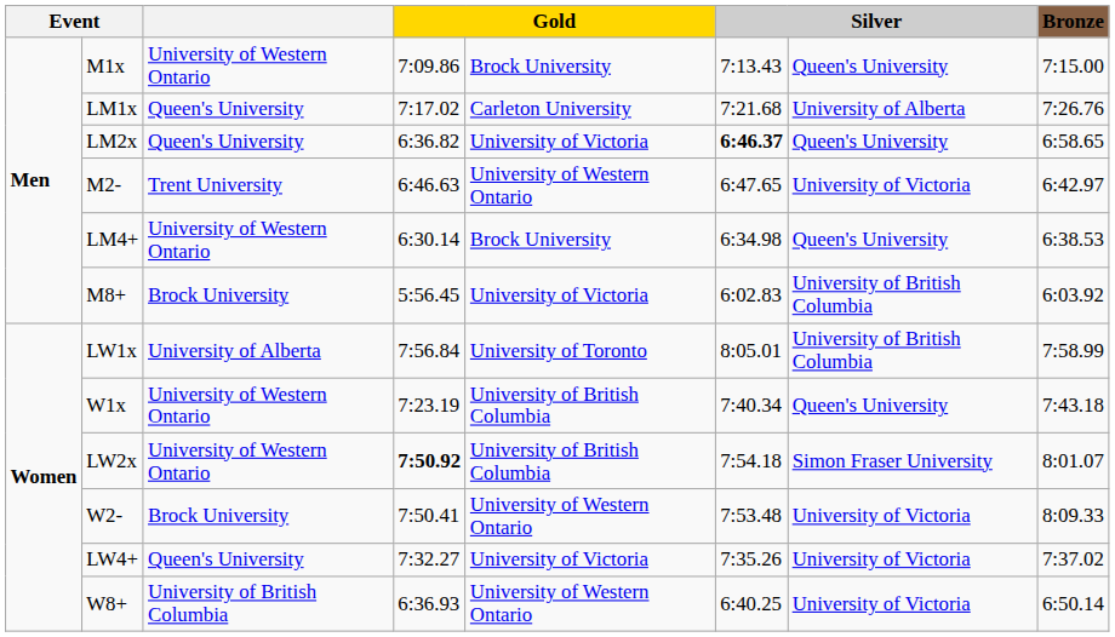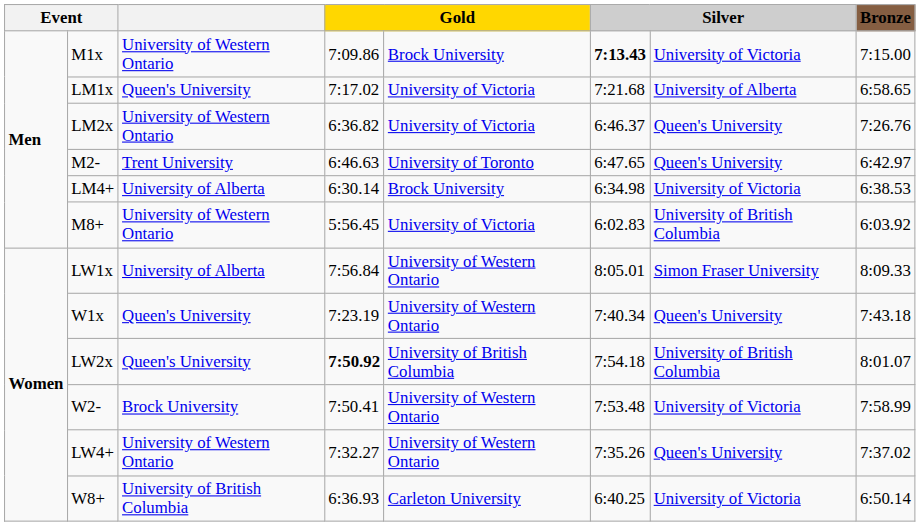M1x | column 6: normal -> bold
M1x | column 7: Queen's University -> University of Victoria
LM1x | column 5: Carleton University -> University of Victoria
LM1x | column 8: 7:26.76 -> 6:58.65
LM2x | column 3: Queen's University -> University of Western Ontario
LM2x | column 6: bold -> normal
LM2x | column 8: 6:58.65 -> 7:26.76
M2- | column 5: University of Western Ontario -> University of Toronto
M2- | column 7: University of Victoria -> Queen's University
LM4+ | column 3: University of Western Ontario -> University of Alberta
LM4+ | column 7: Queen's University -> University of Victoria
M8+ | column 3: Brock University -> University of Western Ontario
LW1x | column 5: University of Toronto -> University of Western Ontario
LW1x | column 7: University of British Columbia -> Simon Fraser University
LW1x | column 8: 7:58.99 -> 8:09.33
W1x | column 3: University of Western Ontario -> Queen's University
W1x | column 5: University of British Columbia -> University of Western Ontario
LW2x | column 3: University of Western Ontario -> Queen's University
LW2x | column 7: Simon Fraser University -> University of British Columbia
W2- | column 8: 8:09.33 -> 7:58.99
LW4+ | column 3: Queen's University -> University of Western Ontario
LW4+ | column 5: University of Victoria -> University of Western Ontario
LW4+ | column 7: University of Victoria -> Queen's University
W8+ | column 5: University of Western Ontario -> Carleton University
